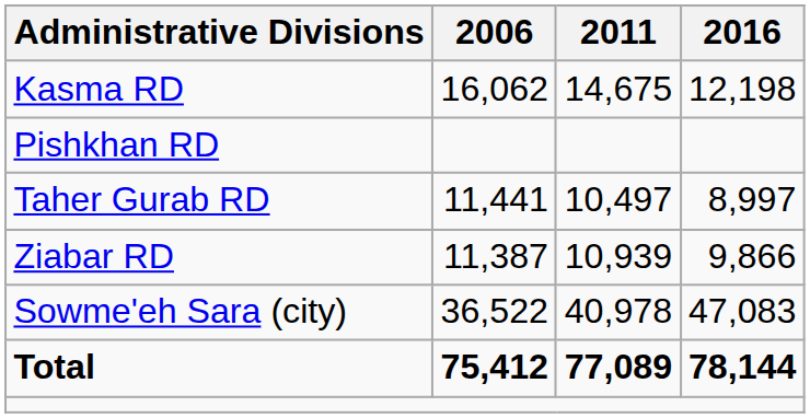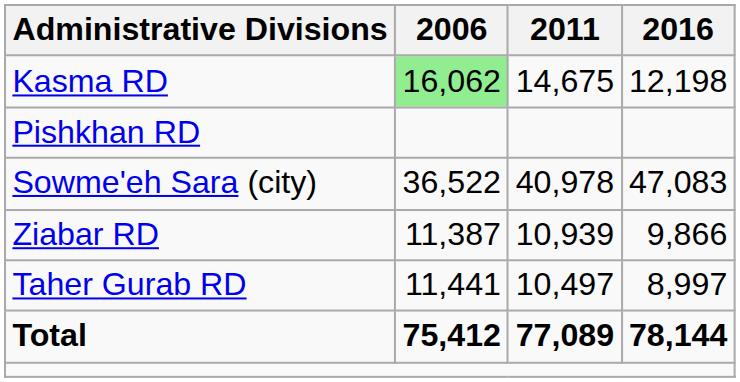Kasma RD | 2006: no background -> lightgreen background
rows swapped: Taher Gurab RD <-> Sowme'eh Sara (city)
